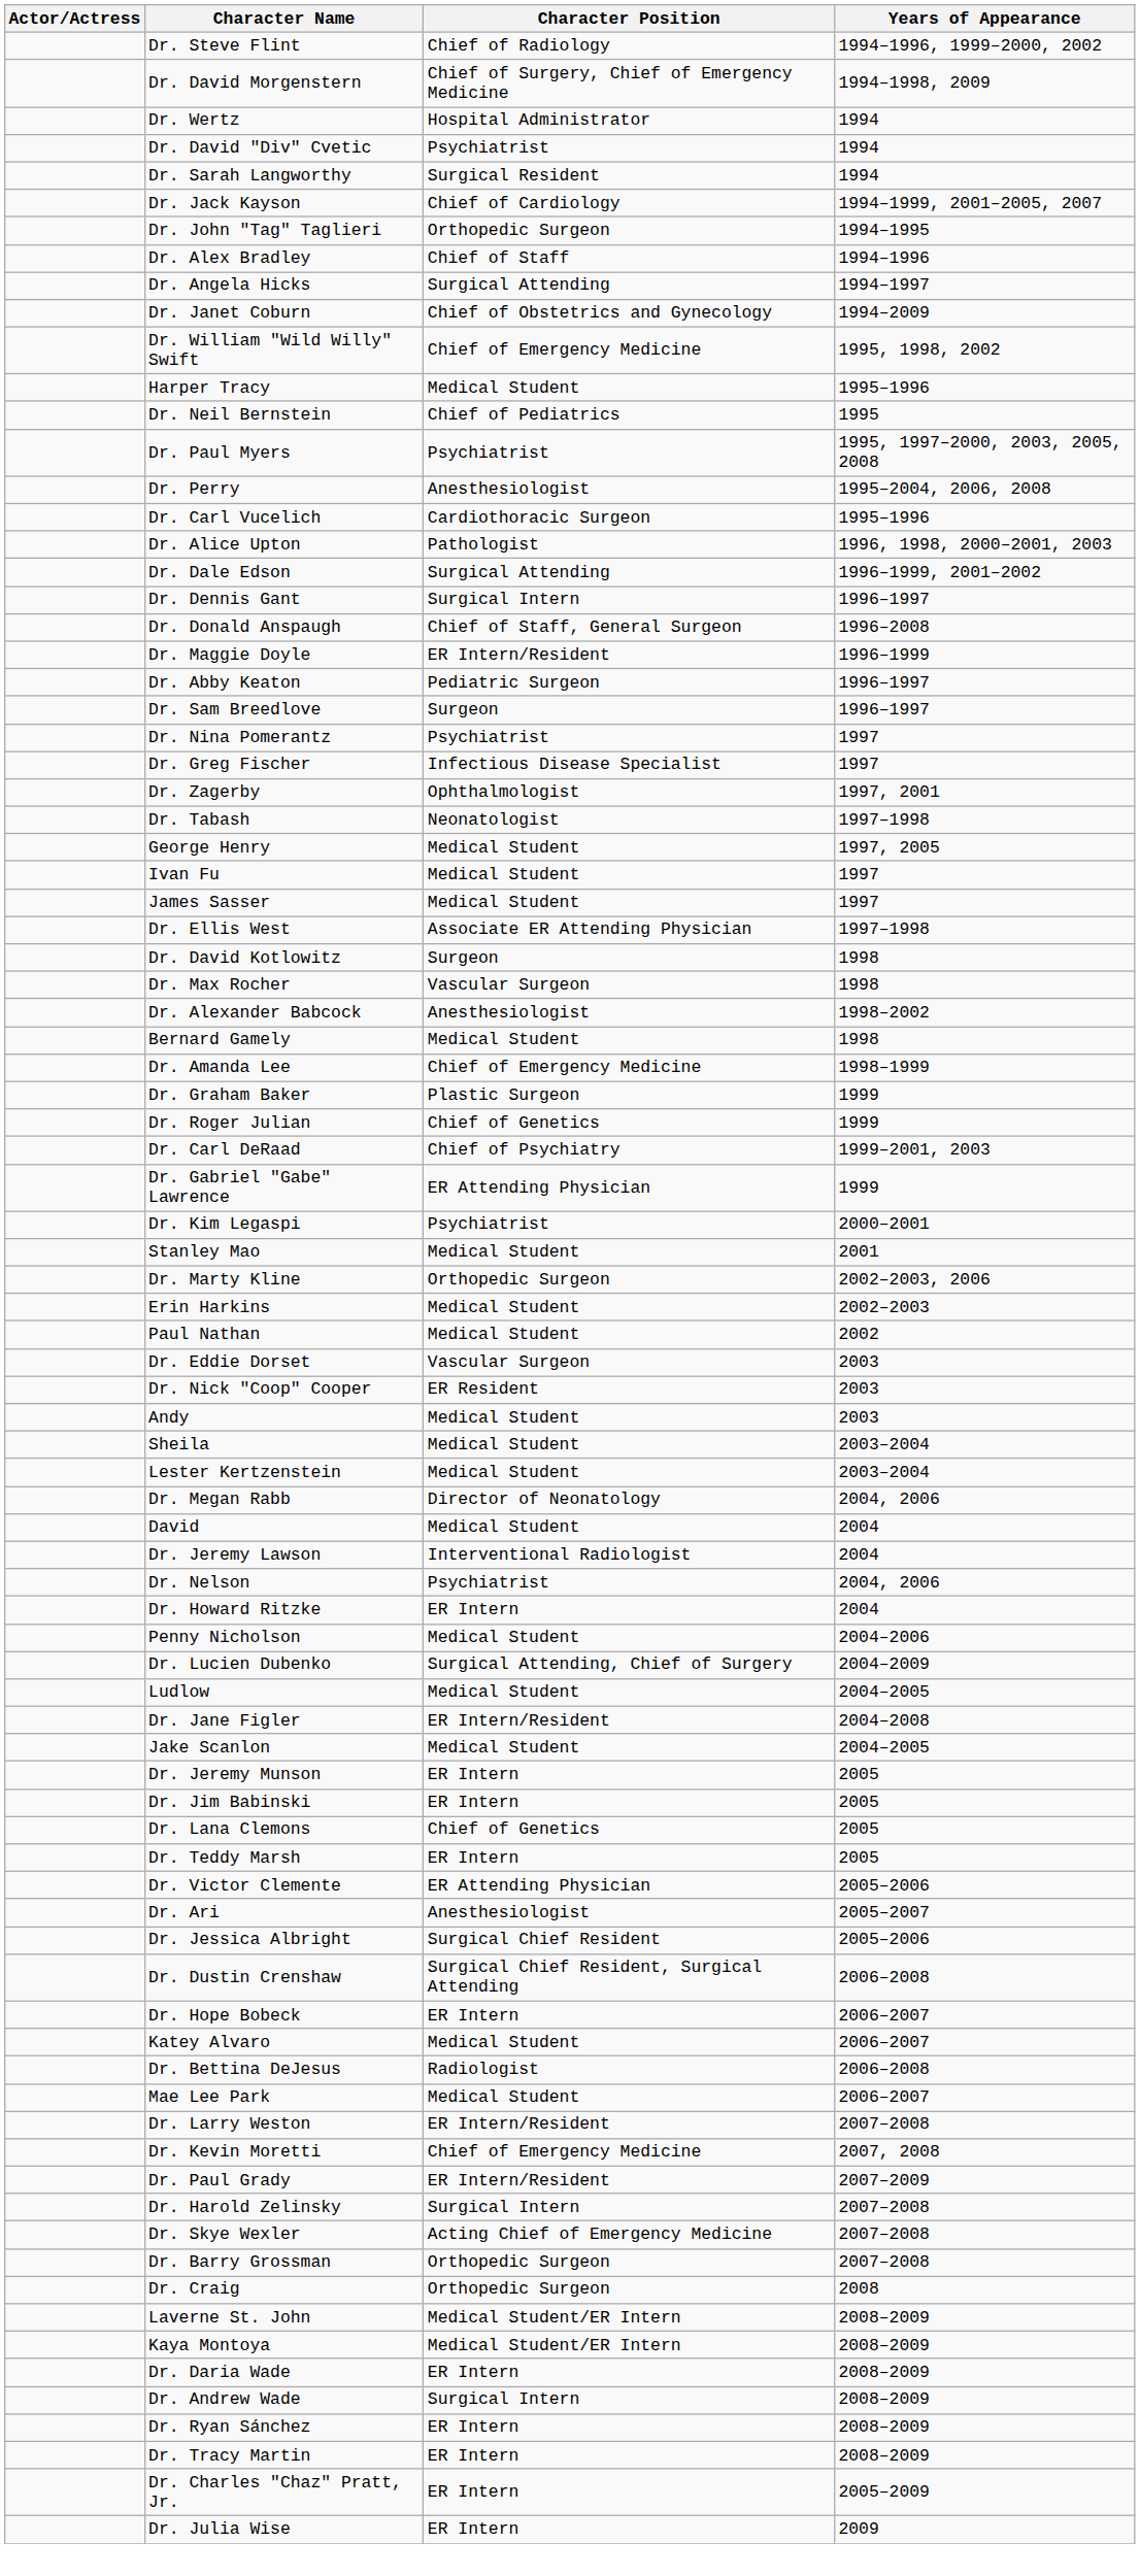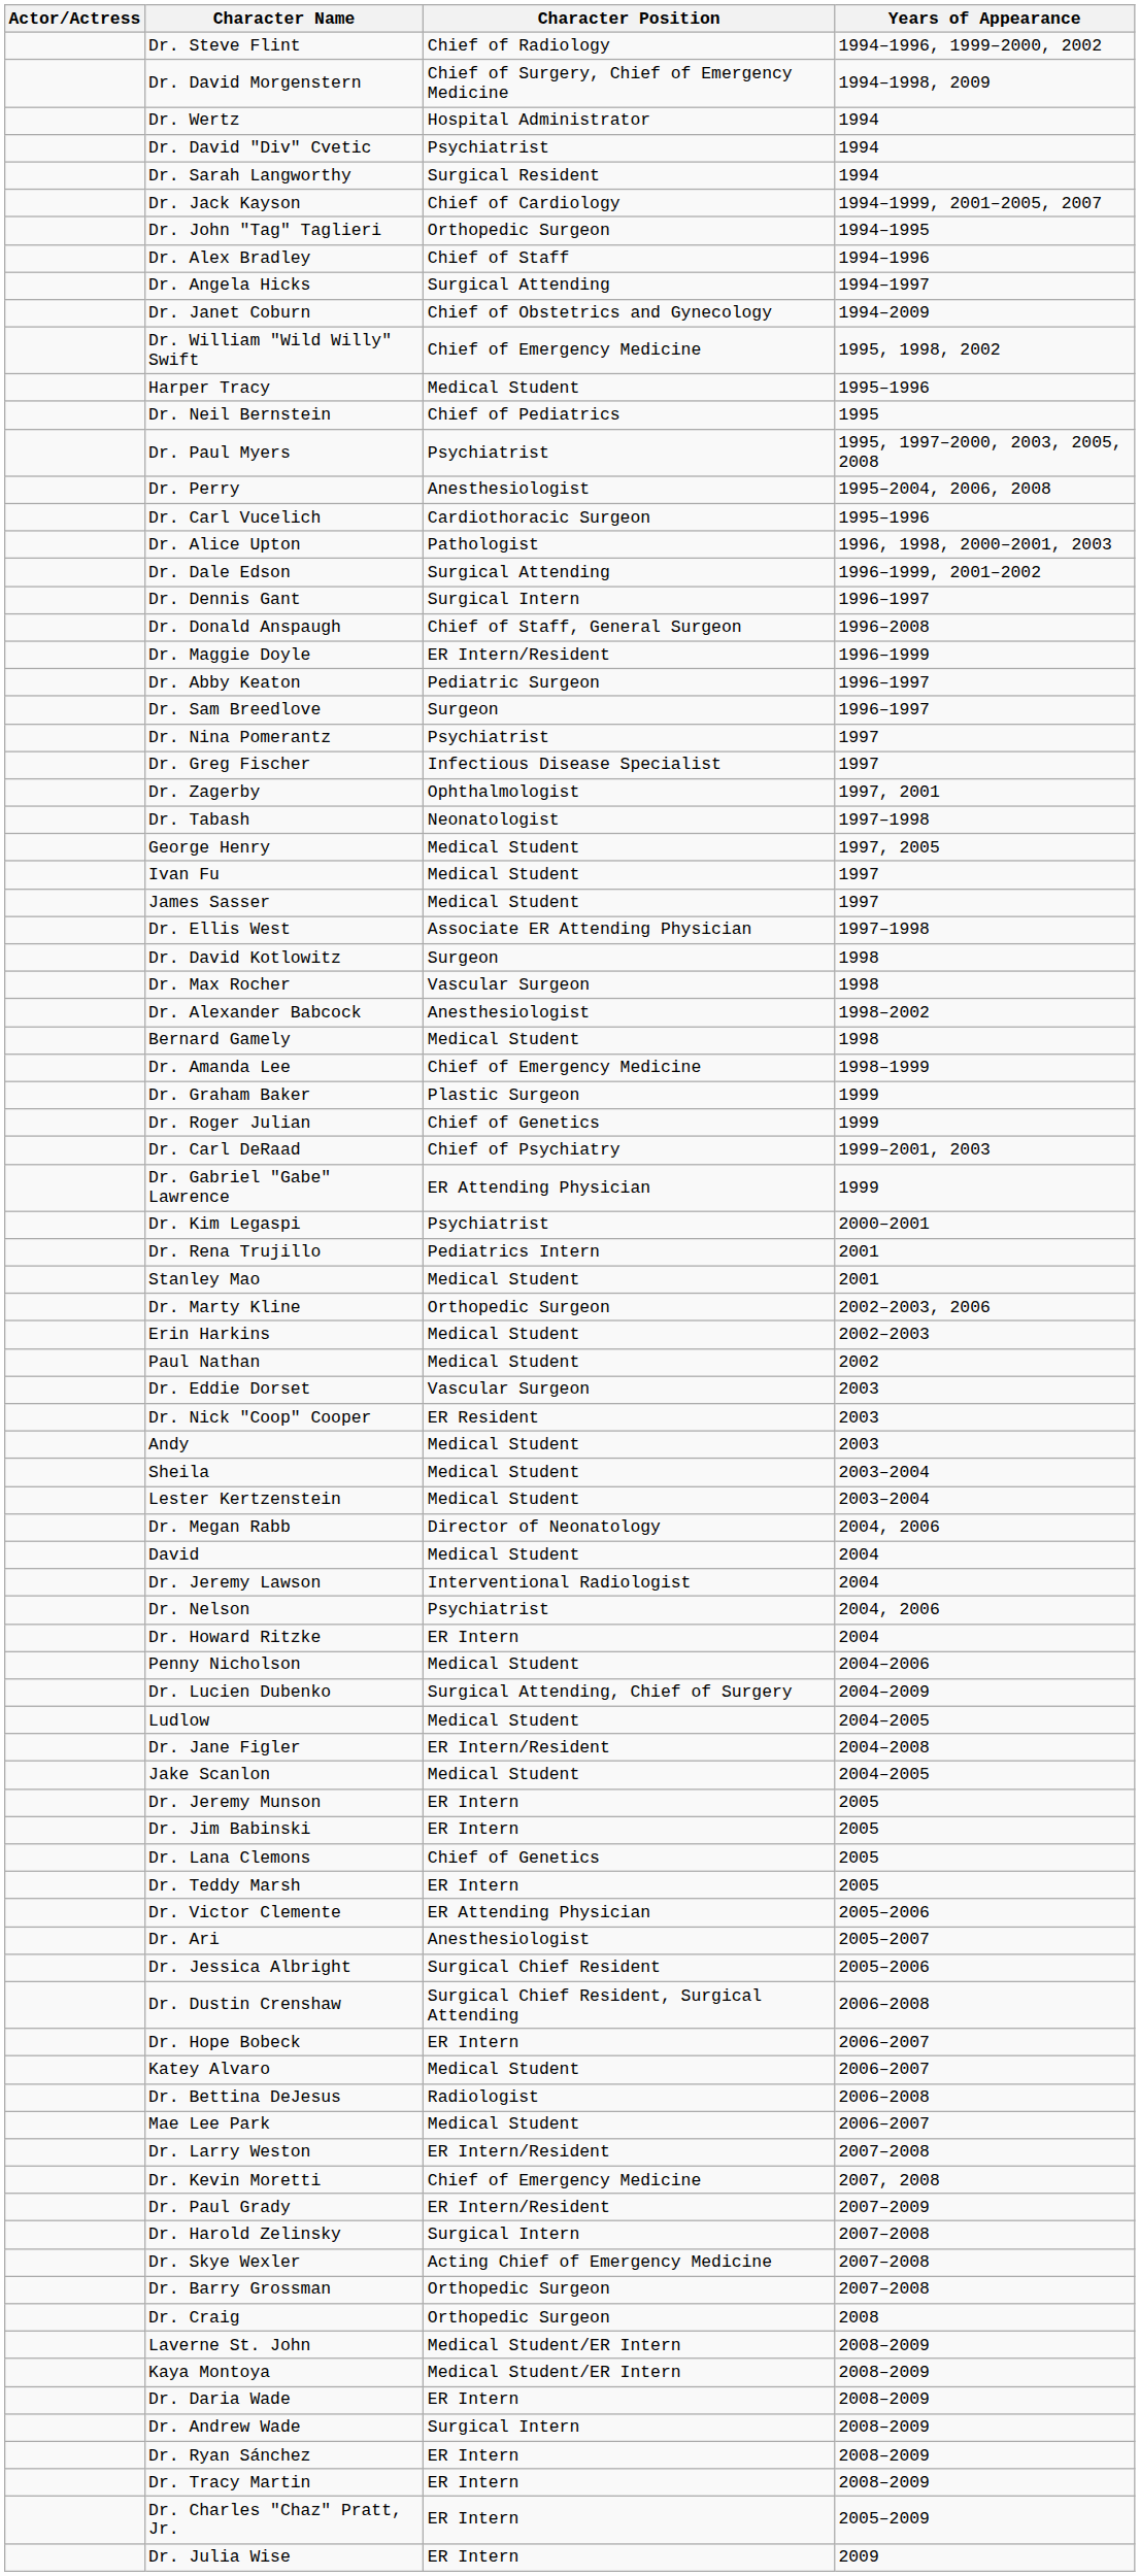+ row: Dr. Rena Trujillo | Pediatrics Intern | 2001
